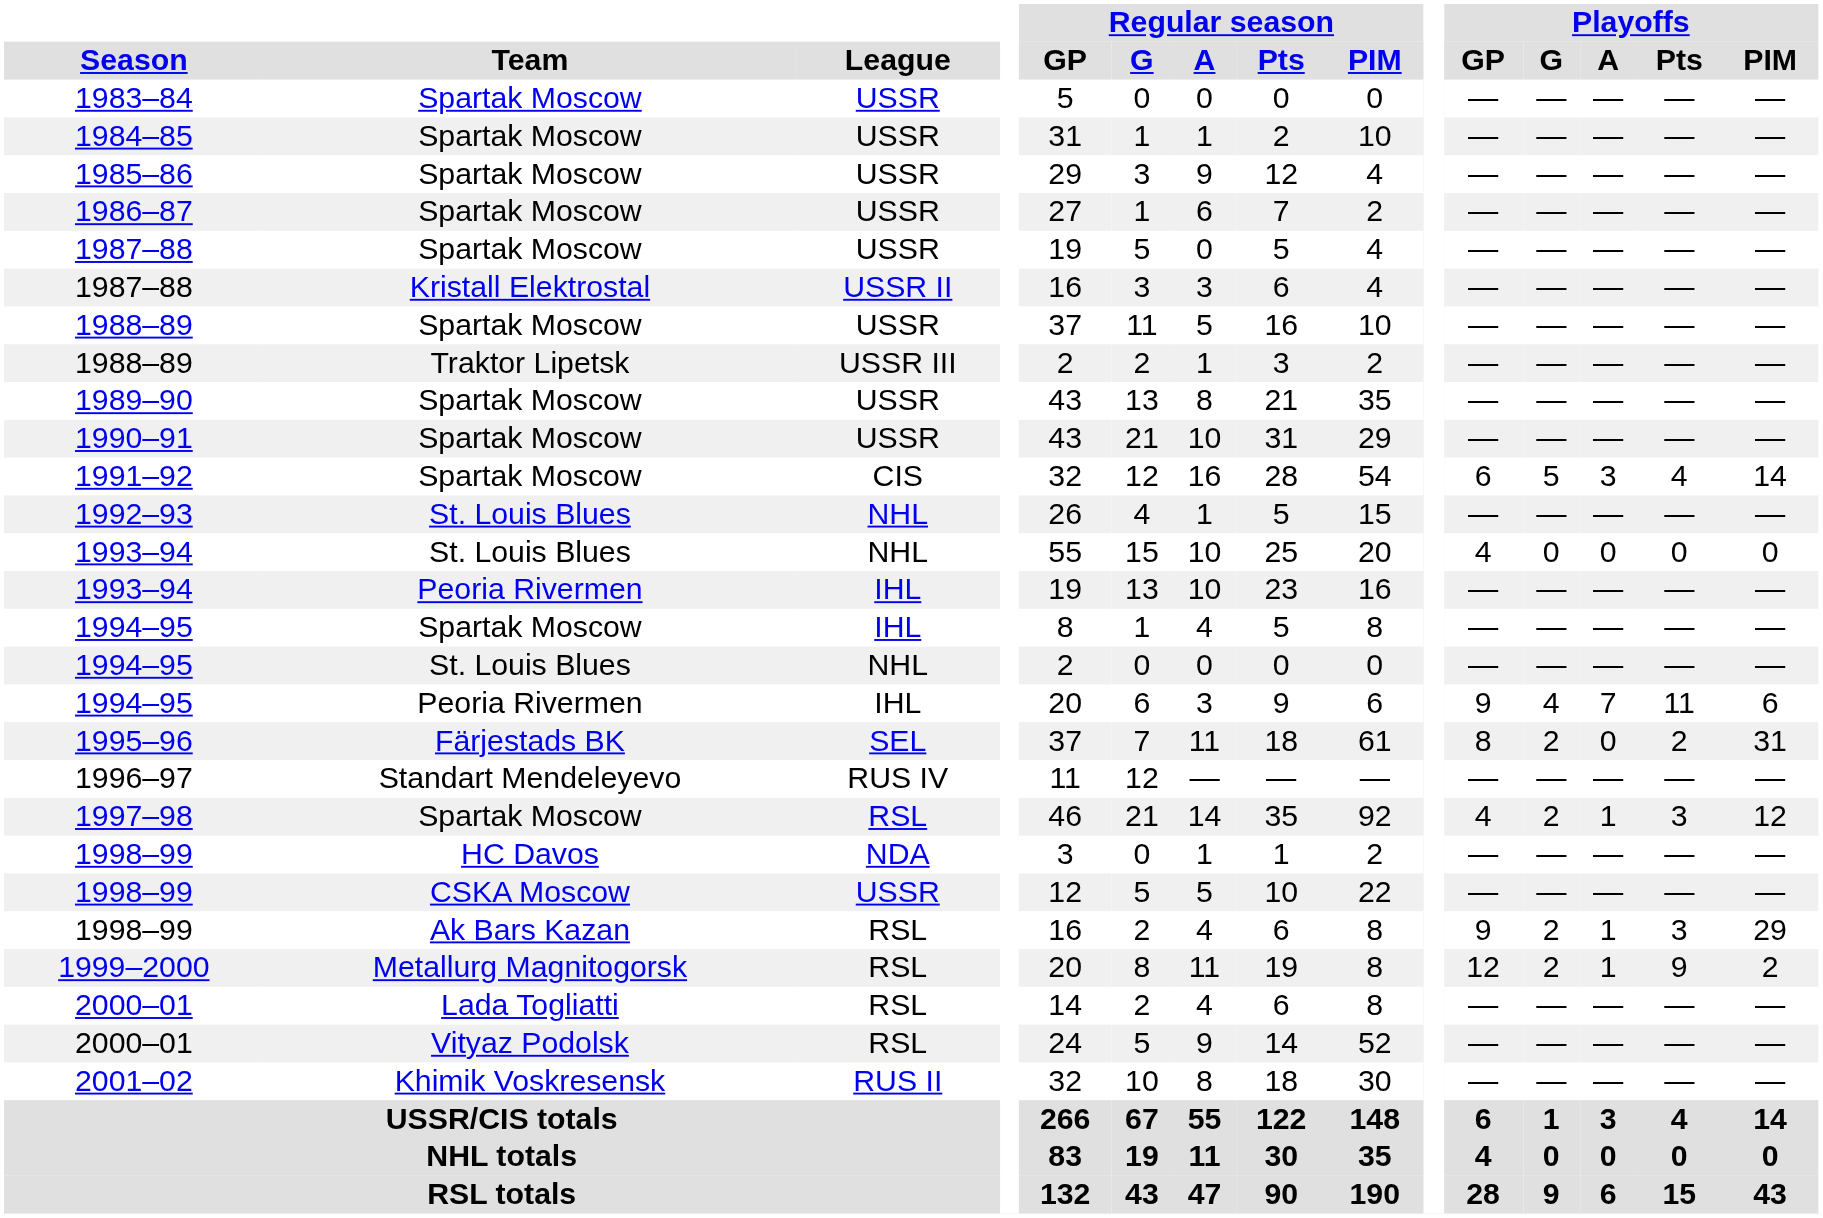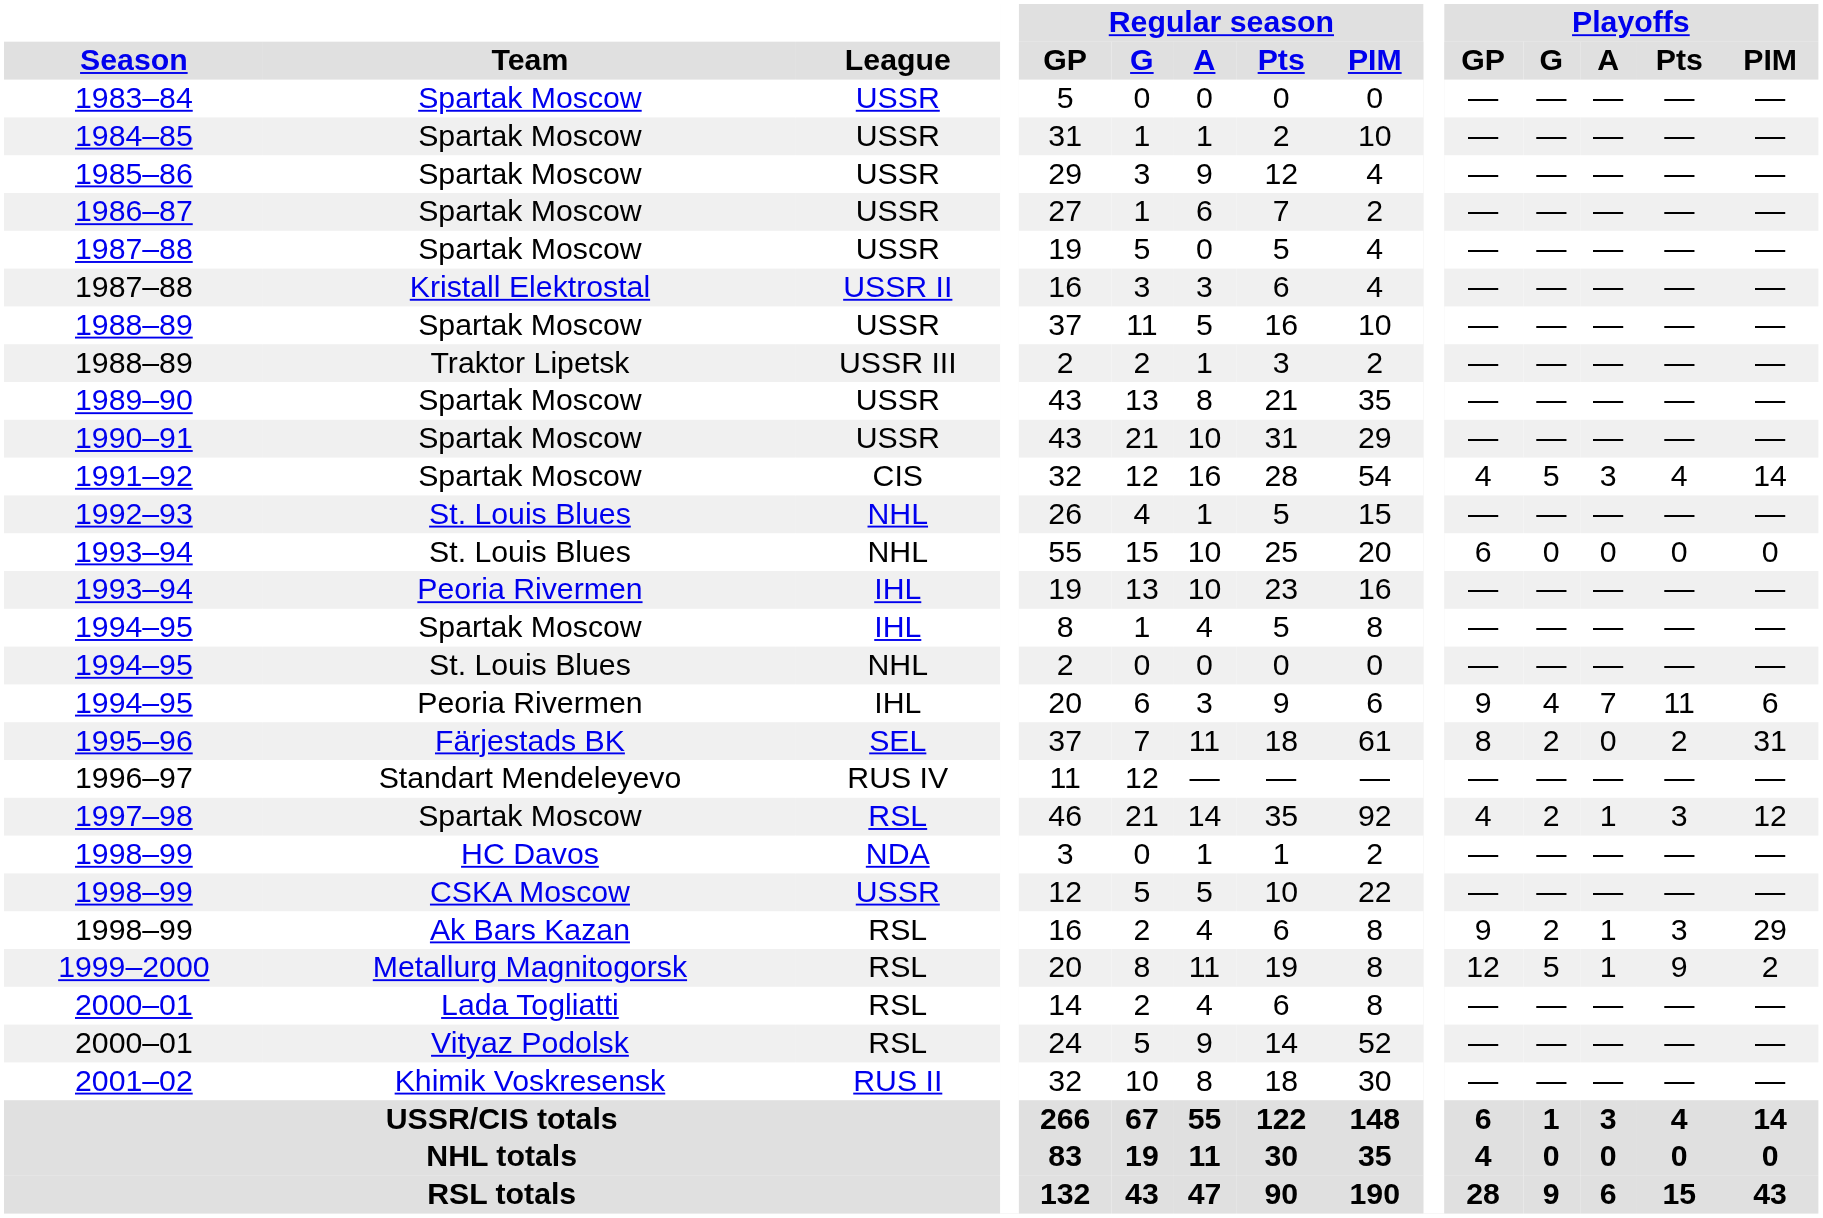1991–92 | Playoffs / GP: 6 -> 4
1993–94 / St. Louis Blues | Playoffs / GP: 4 -> 6
1999–2000 | Playoffs / G: 2 -> 5
